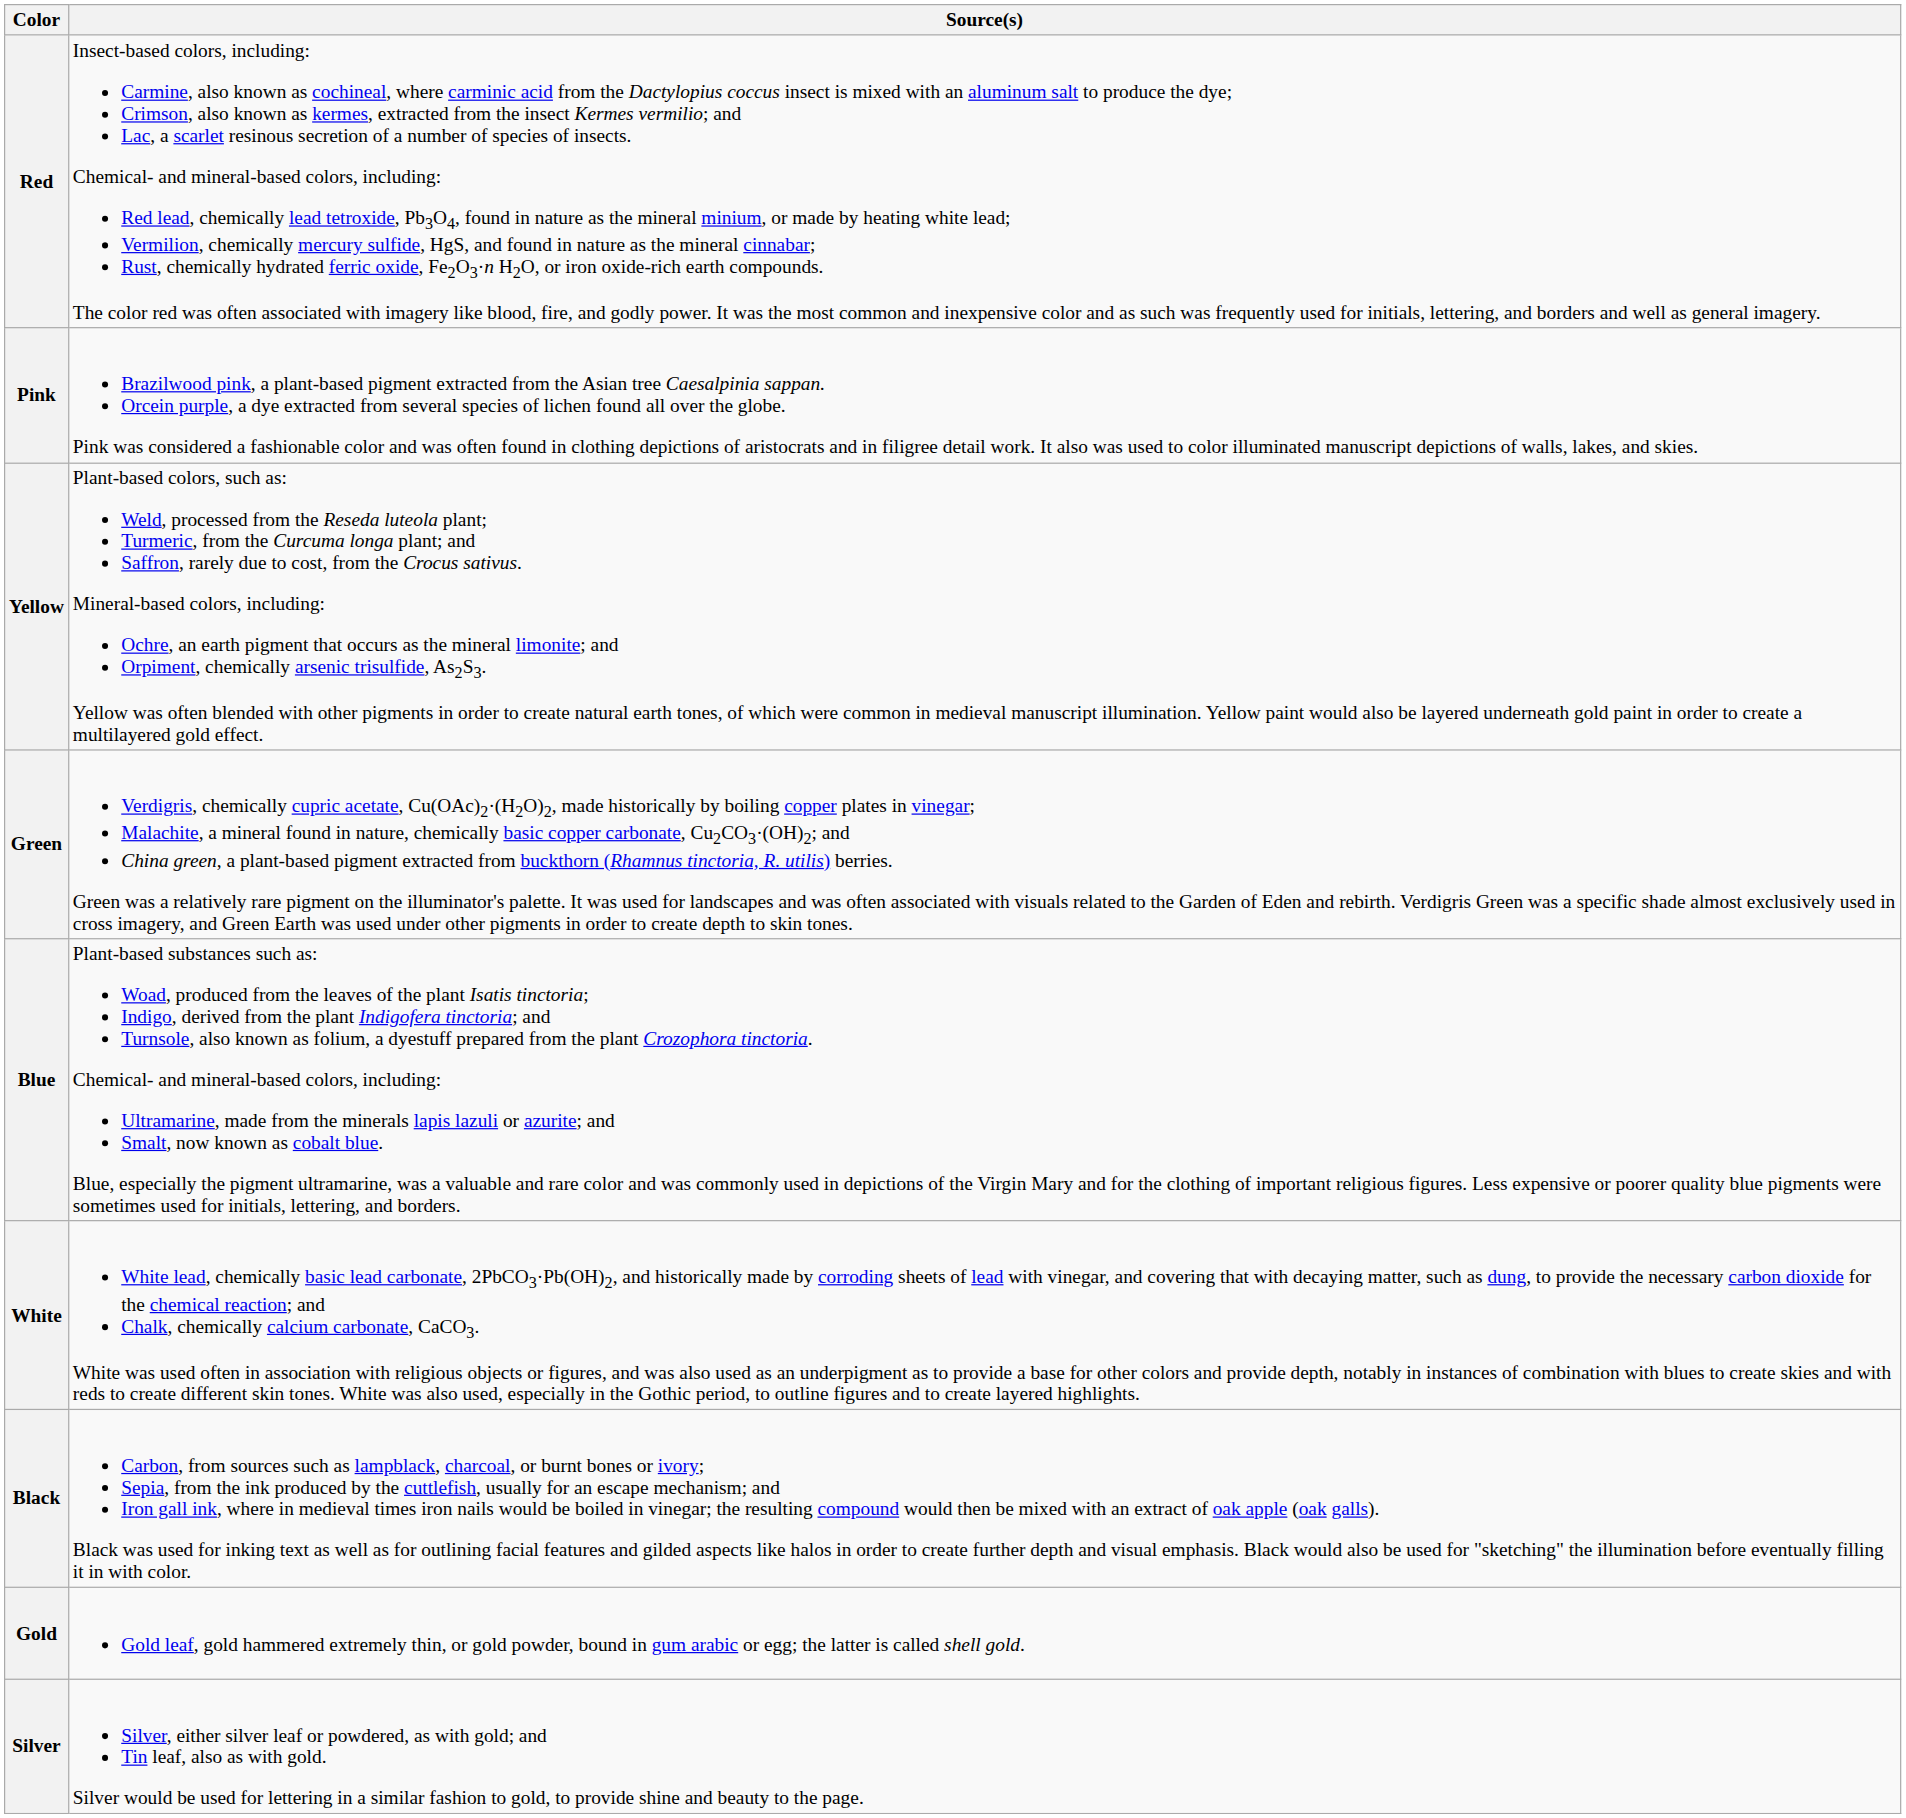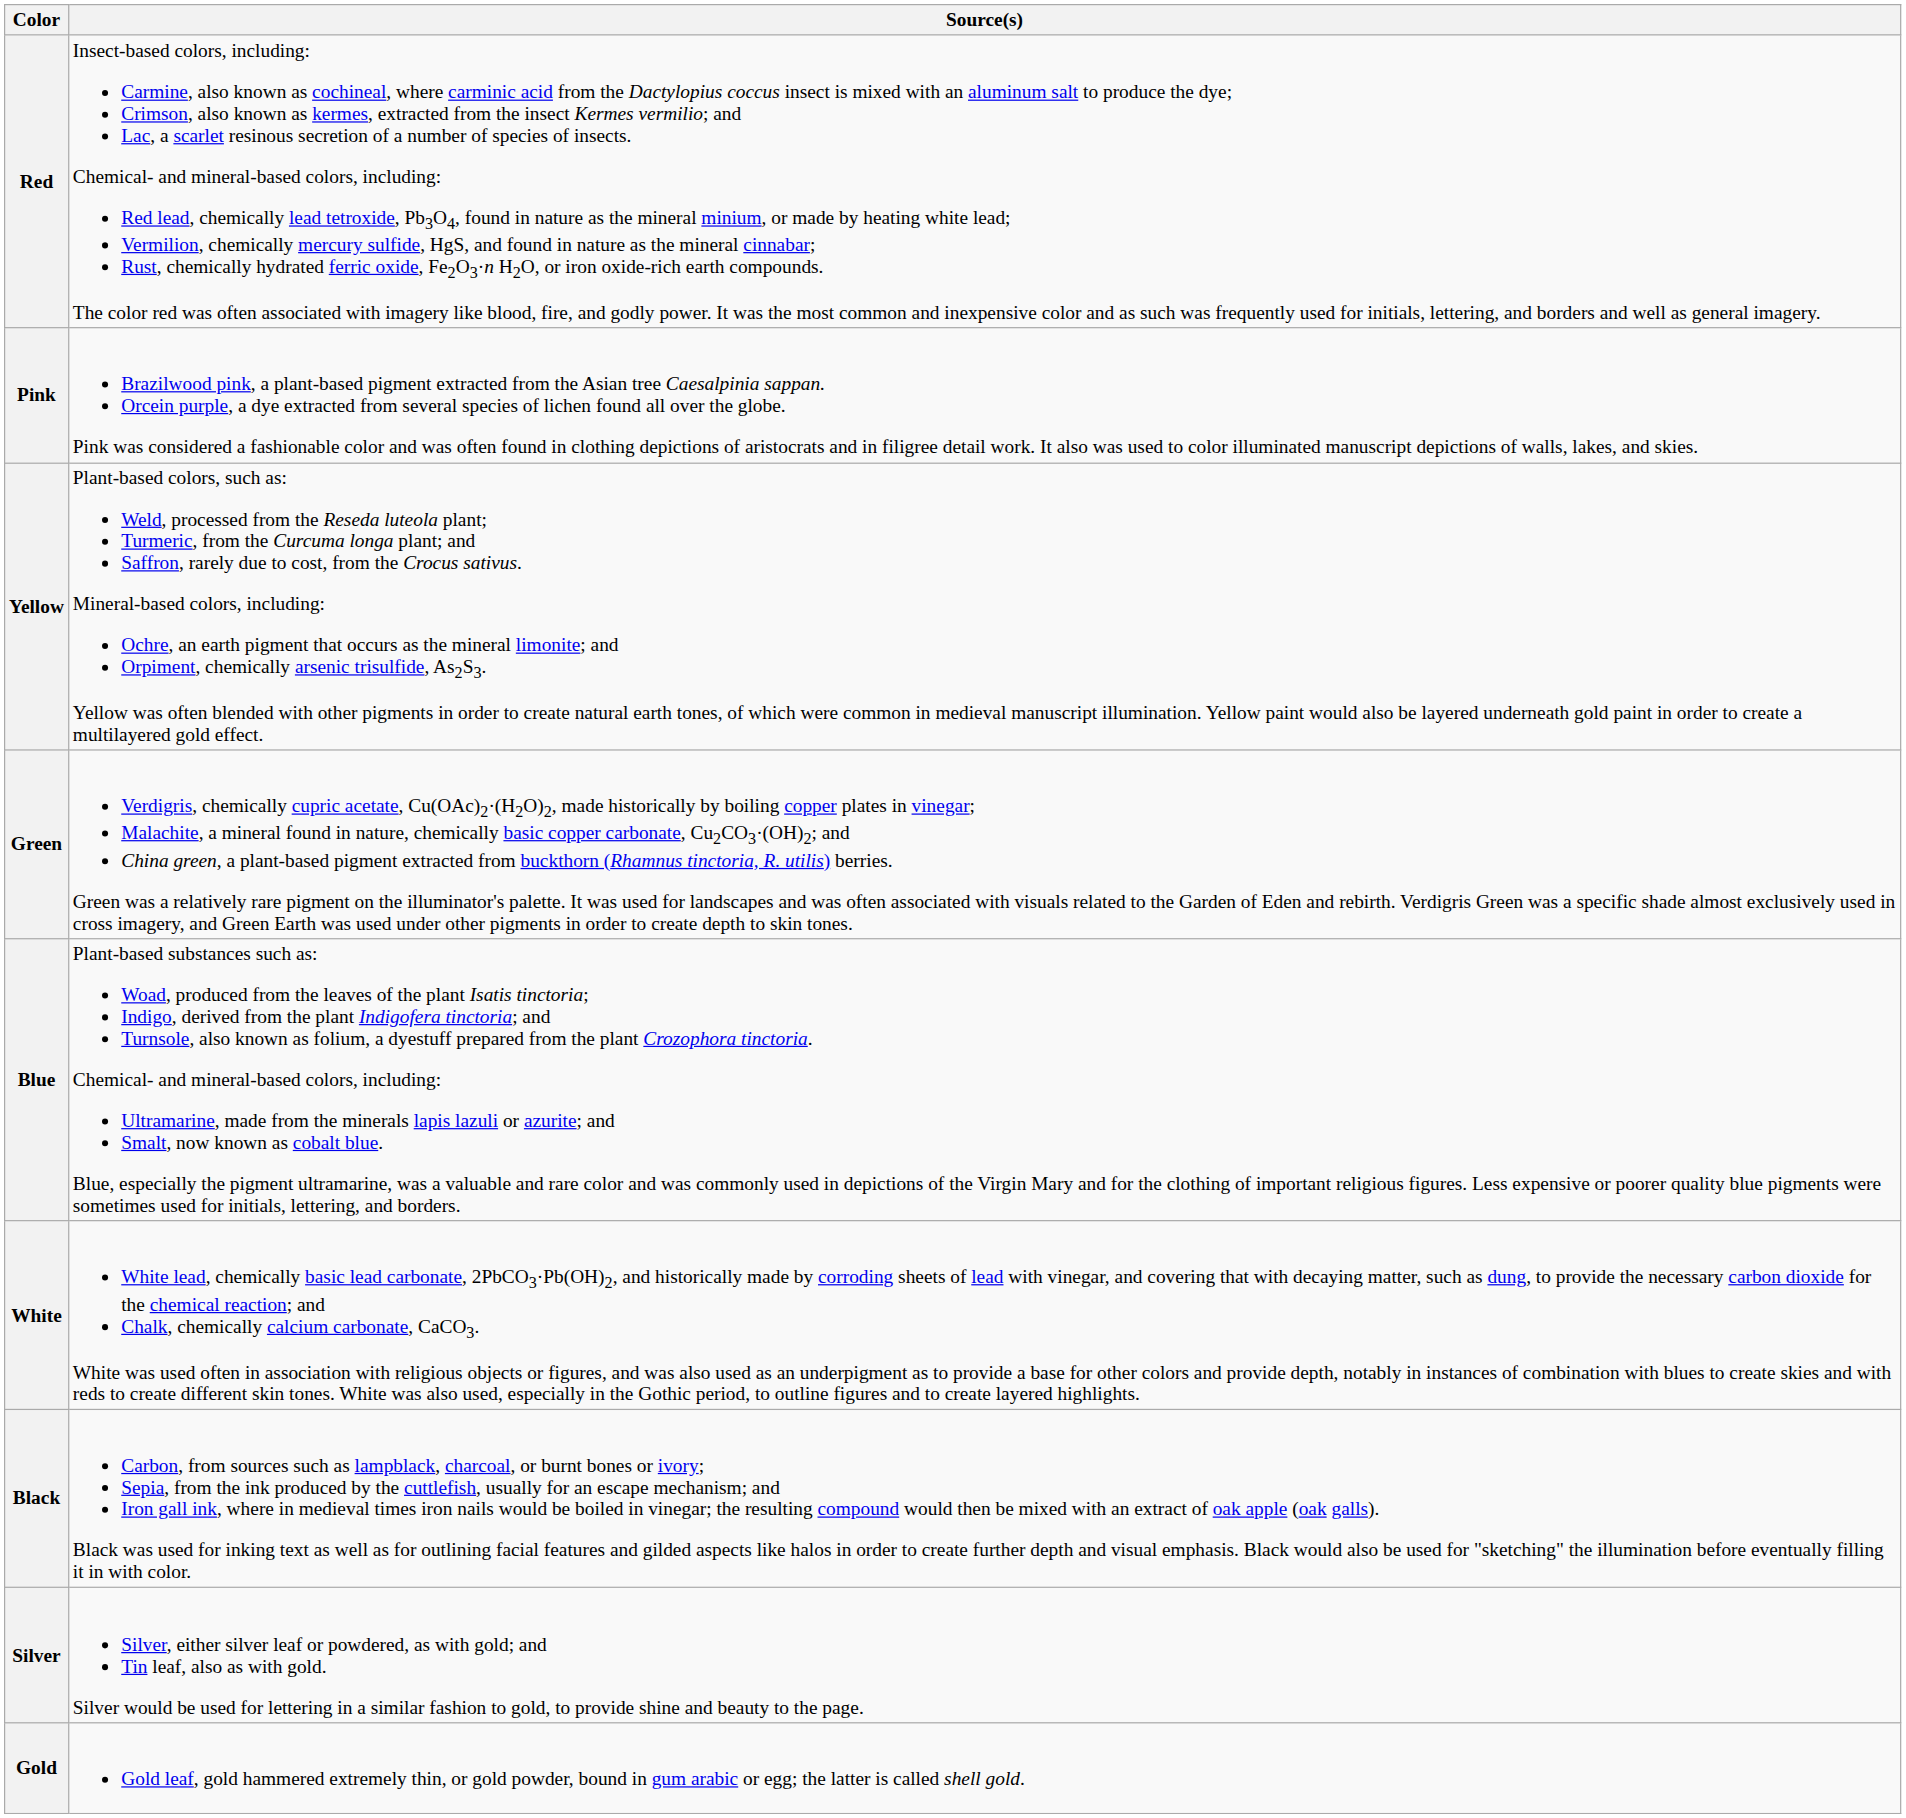rows swapped: Gold <-> Silver
